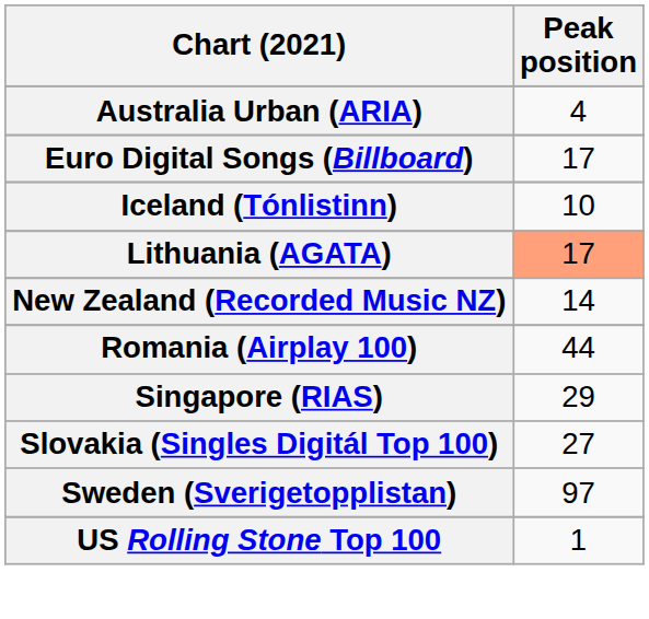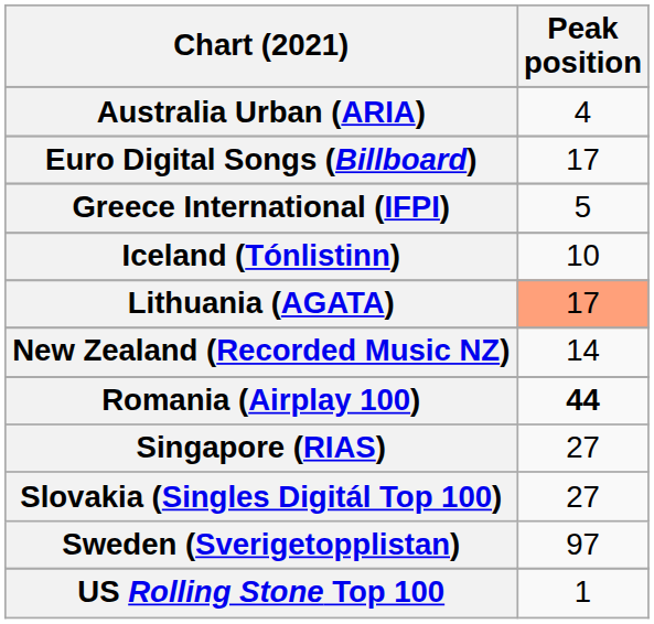+ row: Greece International (IFPI) | 5
Romania (Airplay 100) | Peak position: normal -> bold
Singapore (RIAS) | Peak position: 29 -> 27
